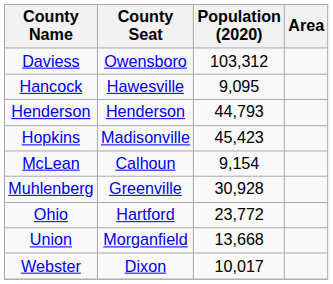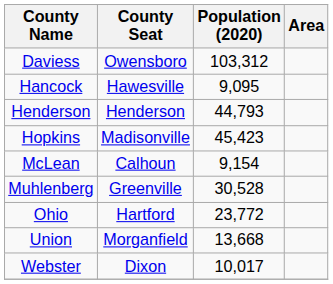Muhlenberg | Population (2020): 30,928 -> 30,528
